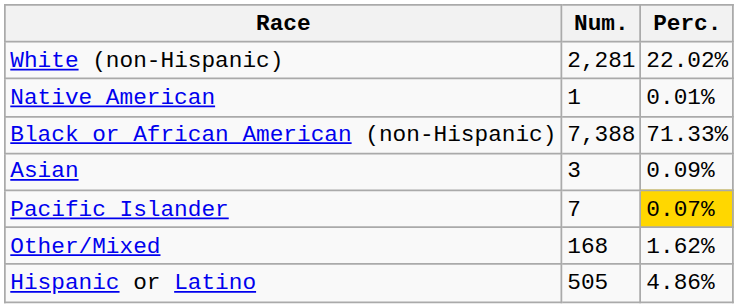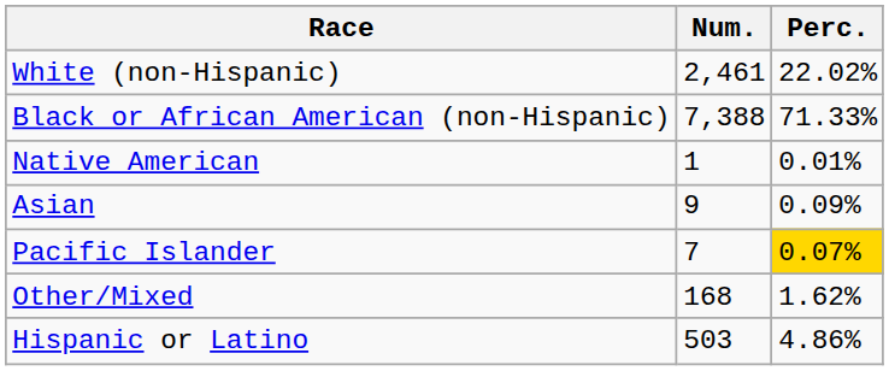White (non-Hispanic) | Num.: 2,281 -> 2,461
rows swapped: Black or African American (non-Hispanic) <-> Native American
Asian | Num.: 3 -> 9
Hispanic or Latino | Num.: 505 -> 503
